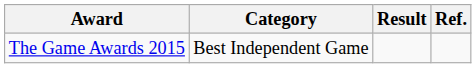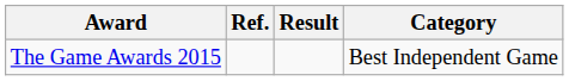columns swapped: Category <-> Ref.
